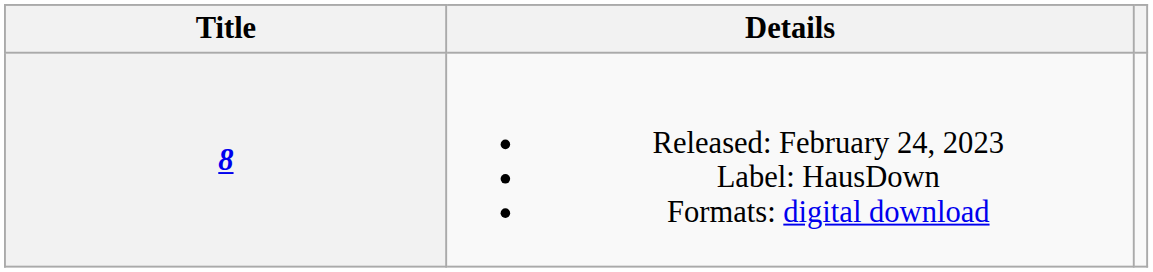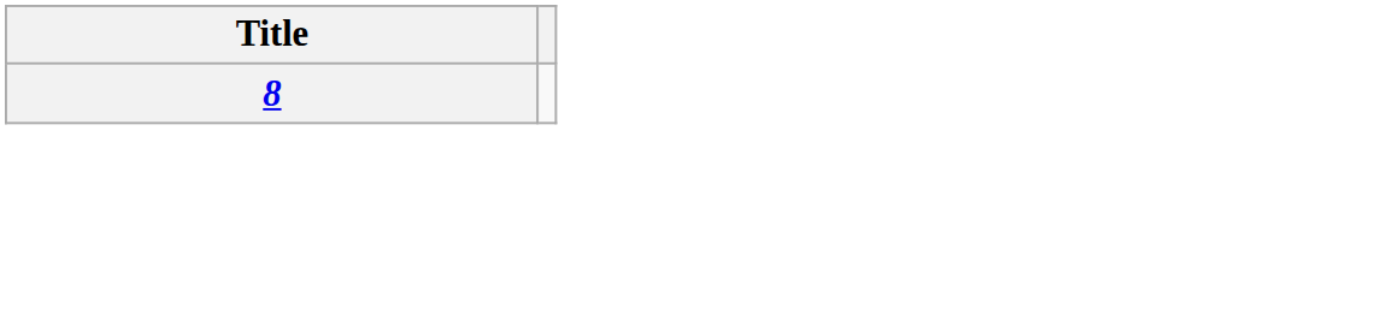- column: Details | Released: February 24, 2023 Label: HausDown Formats: digital download
